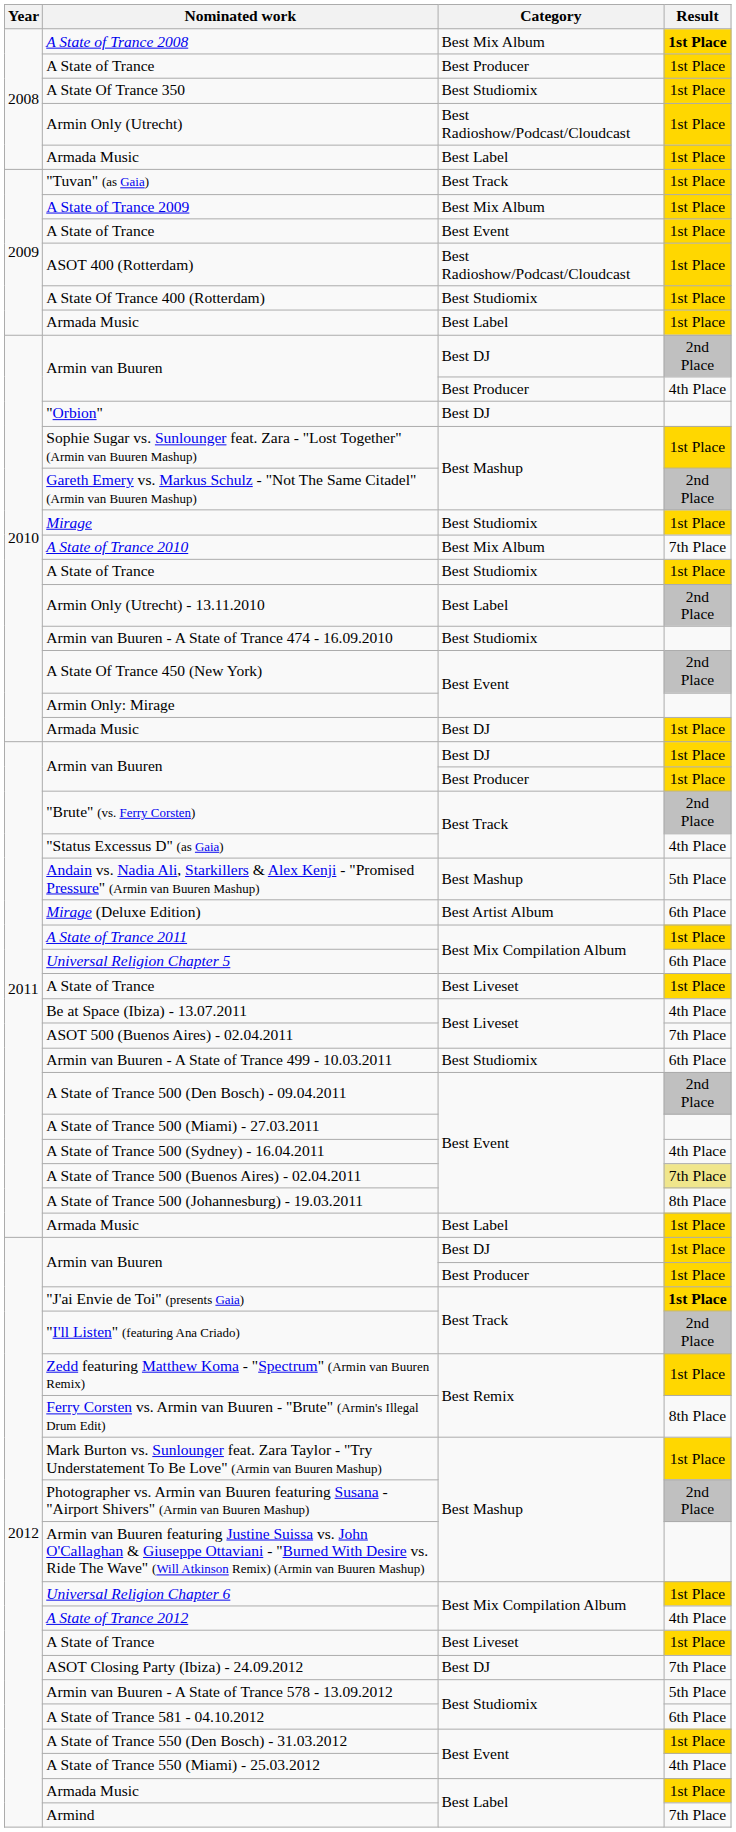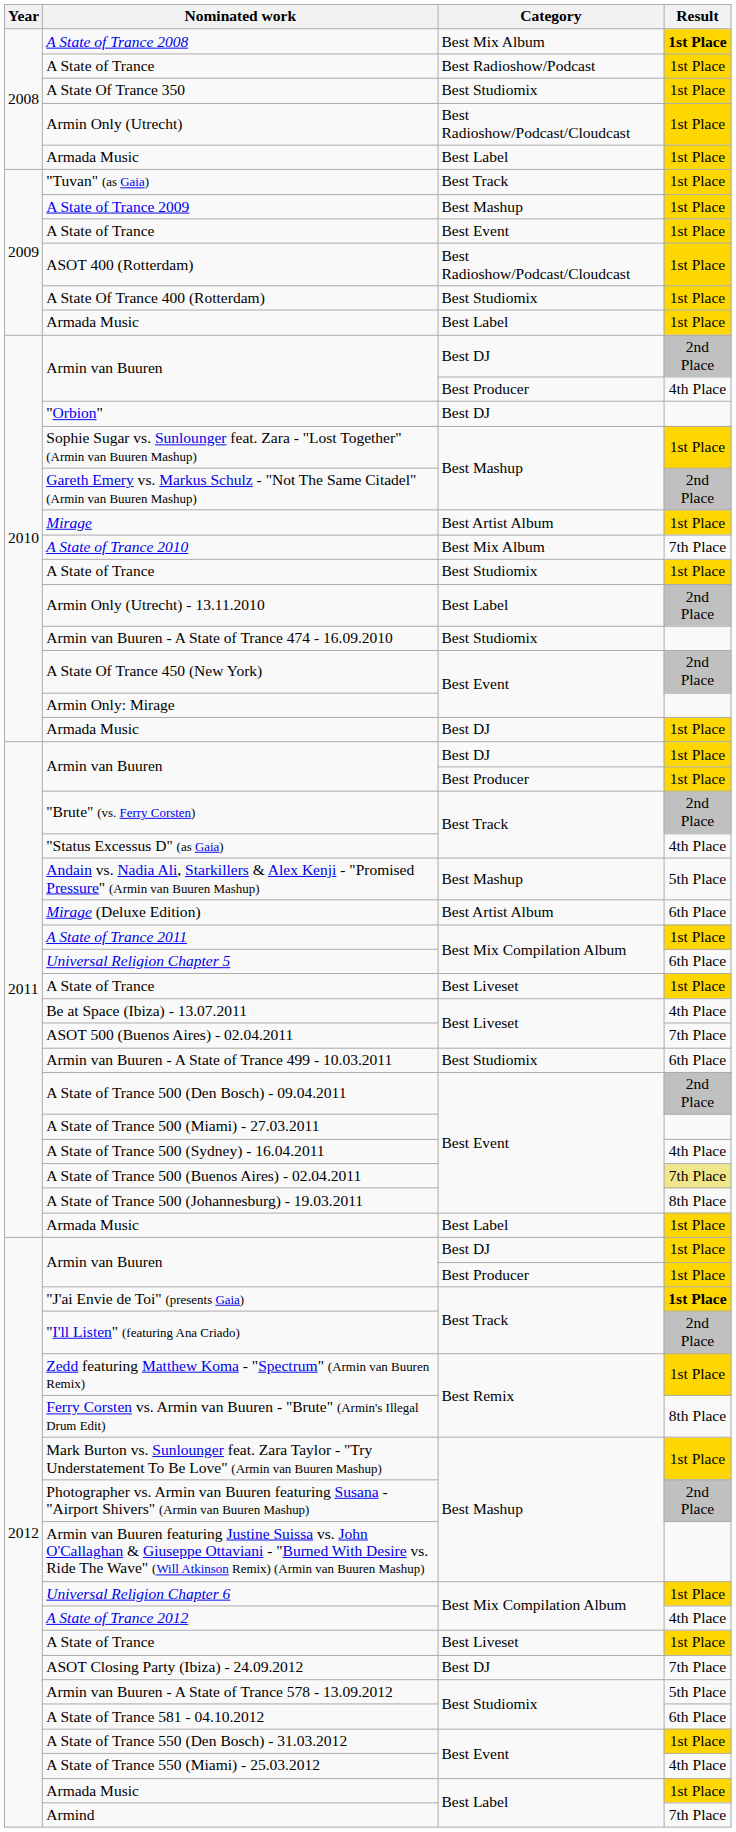2008 / A State of Trance | Category: Best Producer -> Best Radioshow/Podcast
A State of Trance 2009 | Category: Best Mix Album -> Best Mashup
Mirage | Category: Best Studiomix -> Best Artist Album
